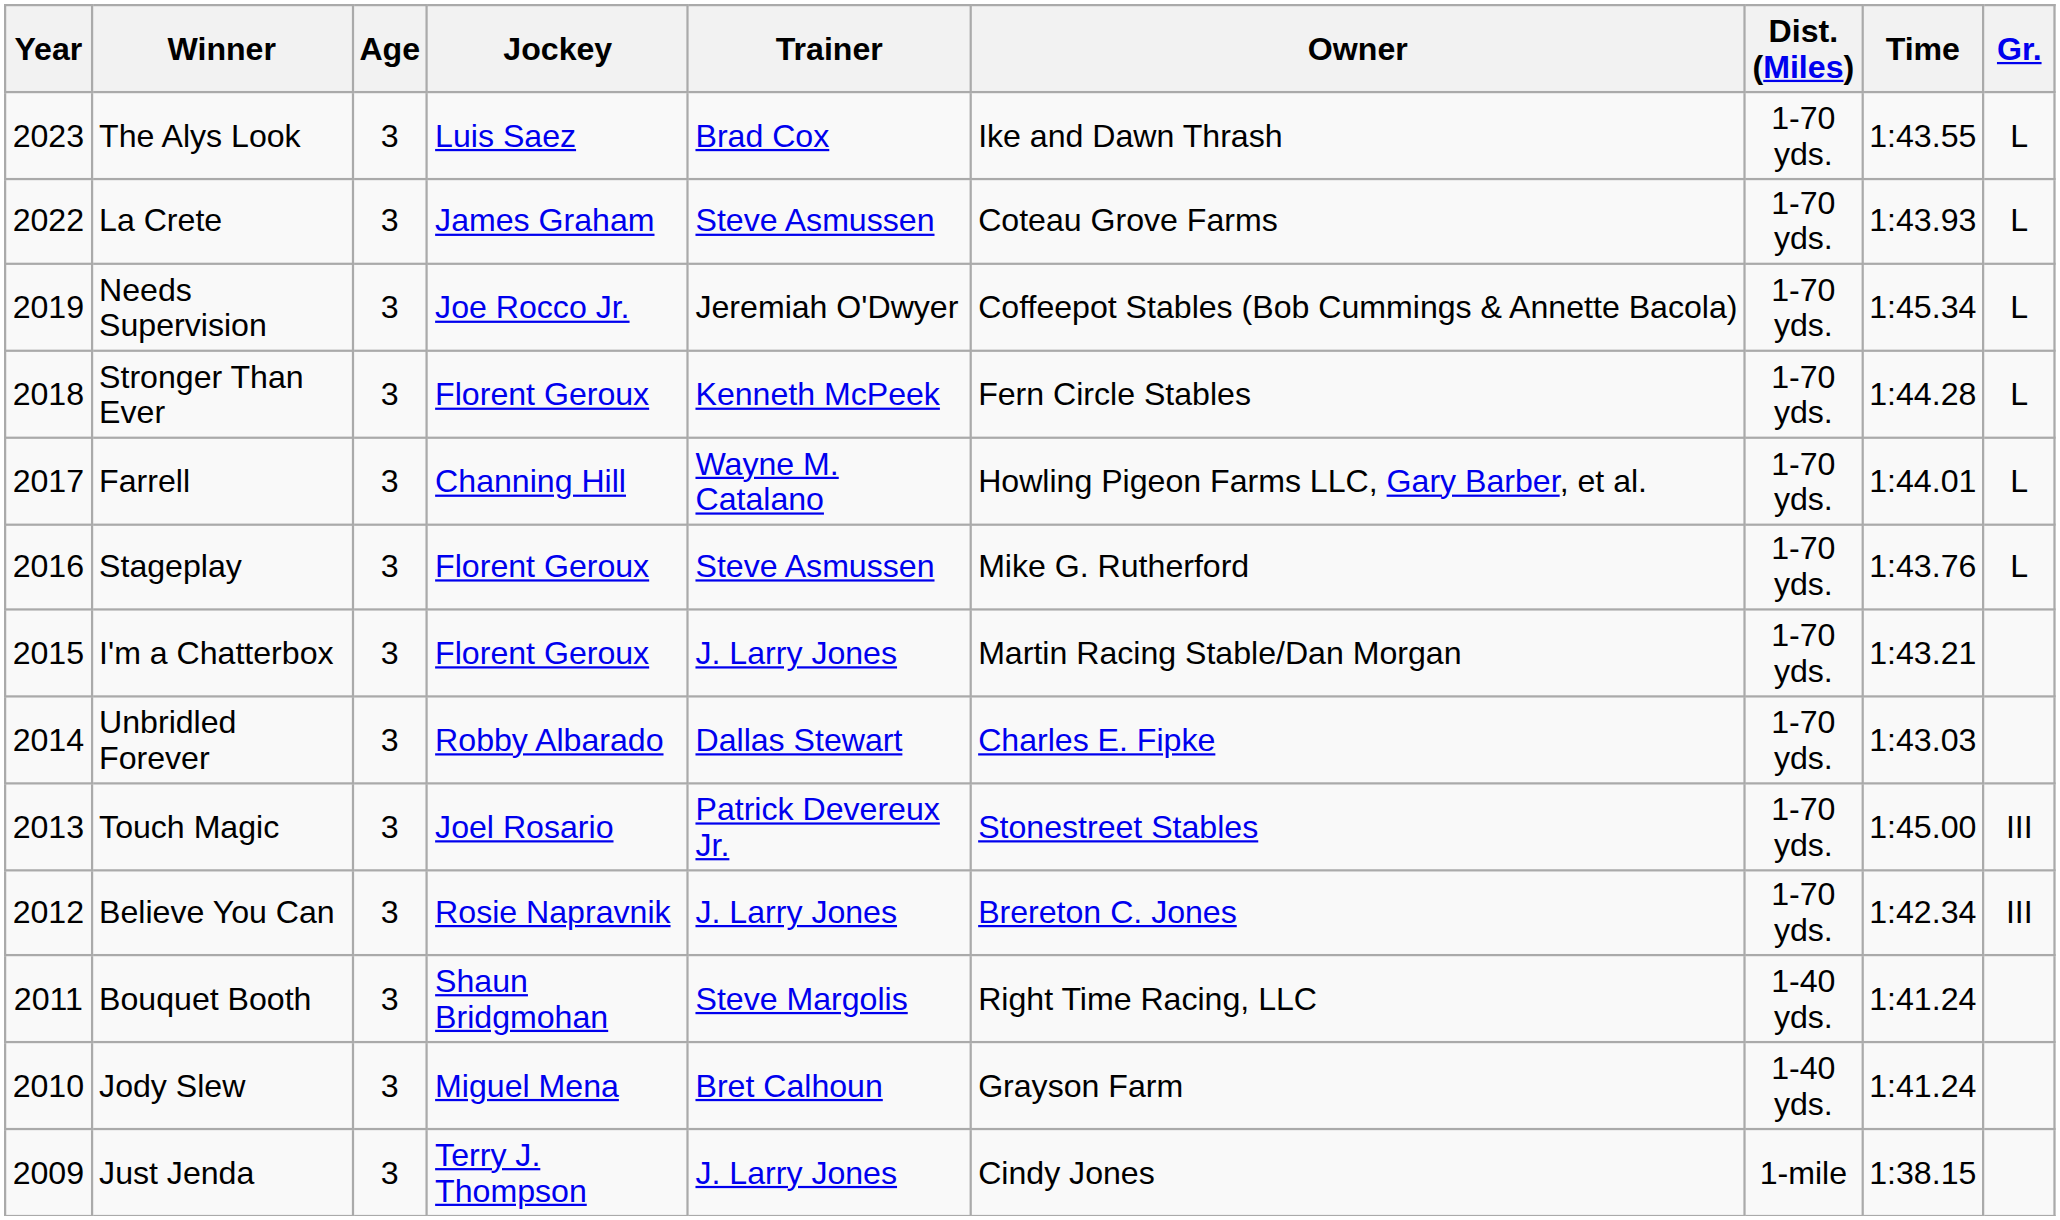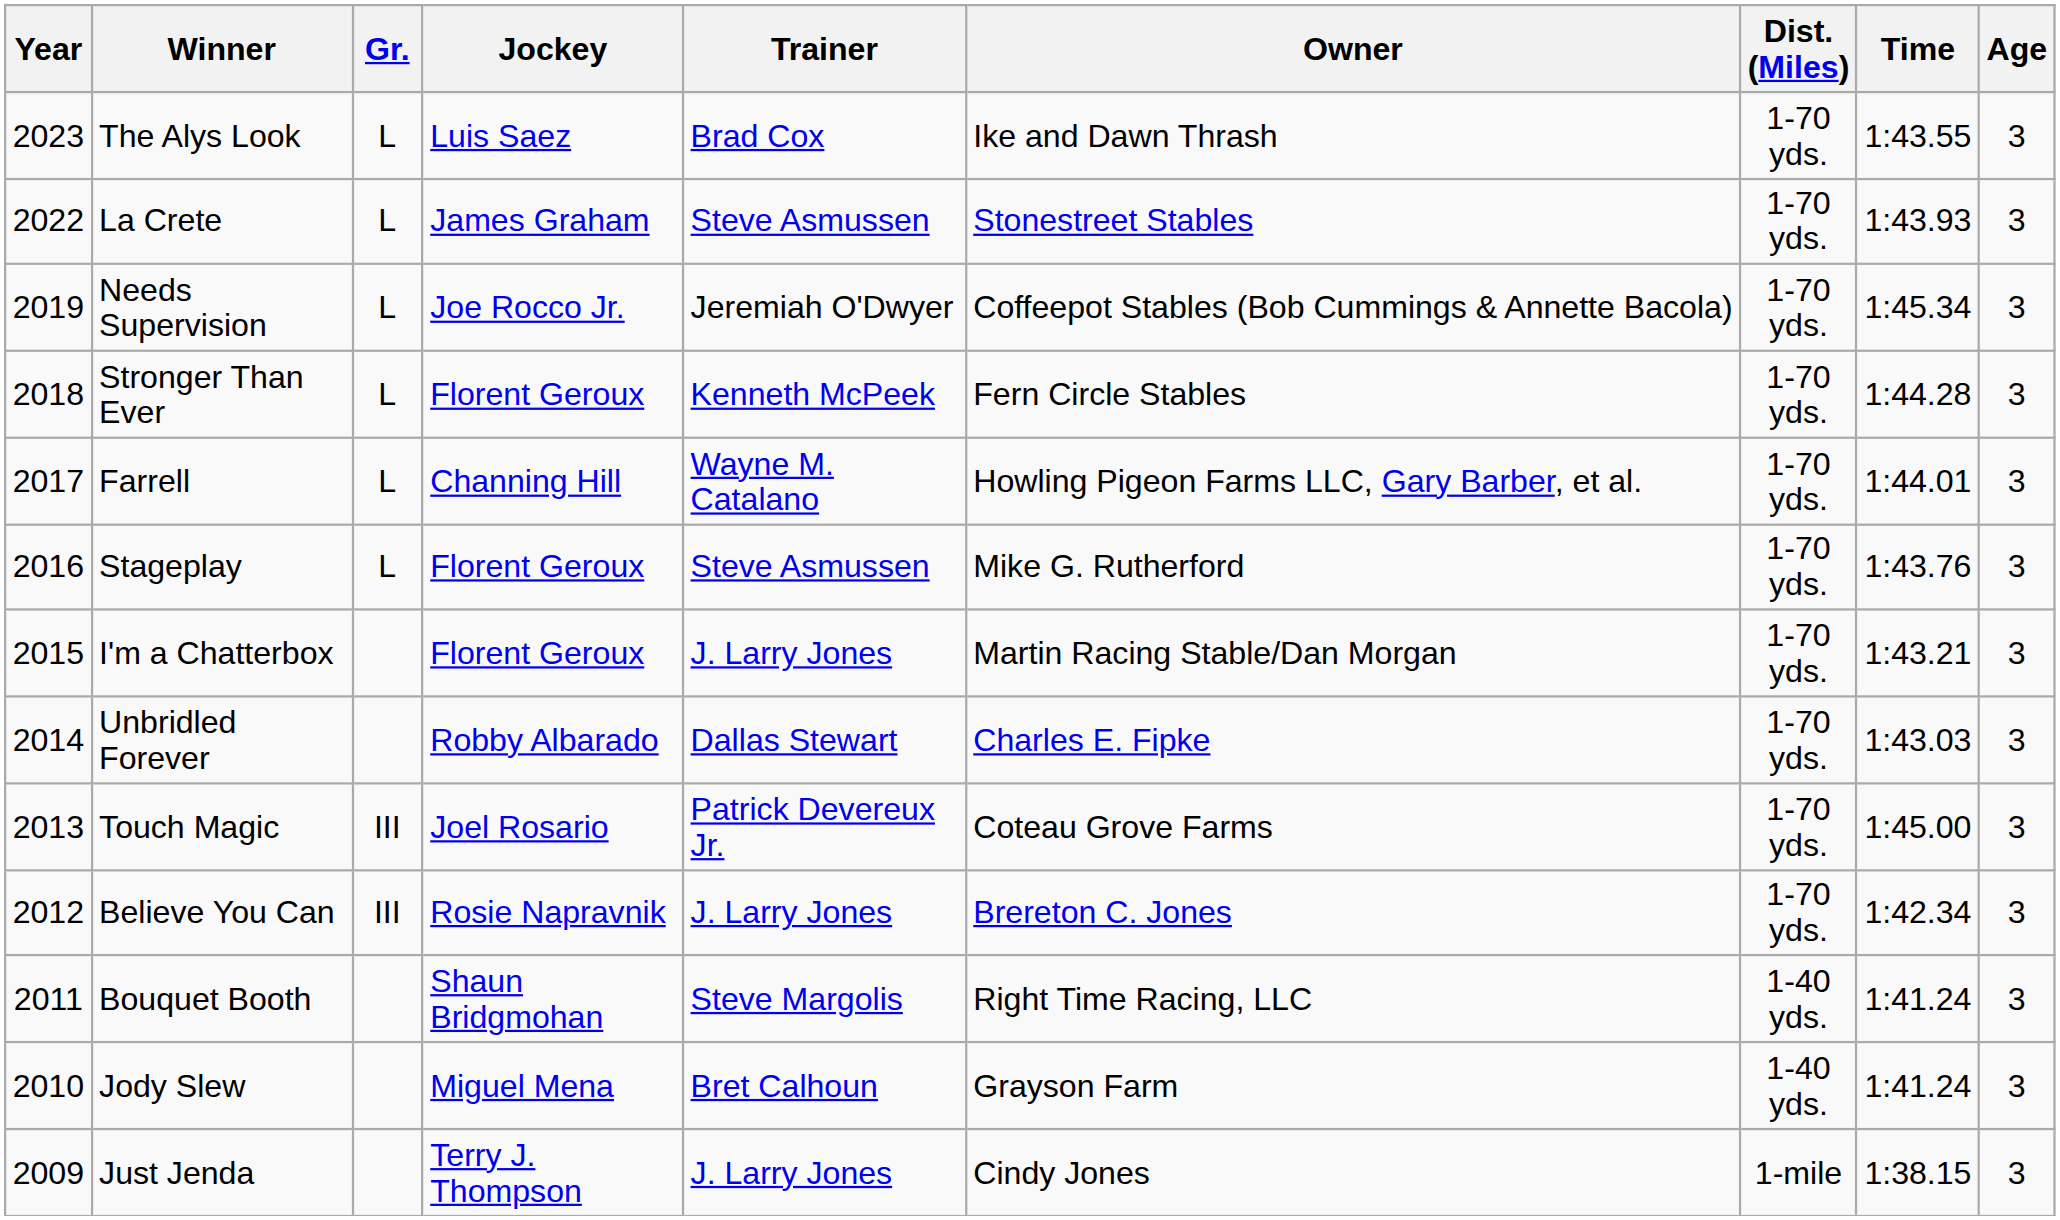columns swapped: Age <-> Gr.
La Crete | Owner: Coteau Grove Farms -> Stonestreet Stables
Touch Magic | Owner: Stonestreet Stables -> Coteau Grove Farms
